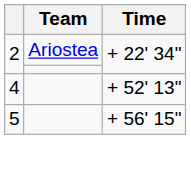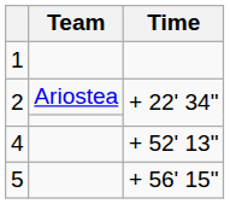+ row: 1
